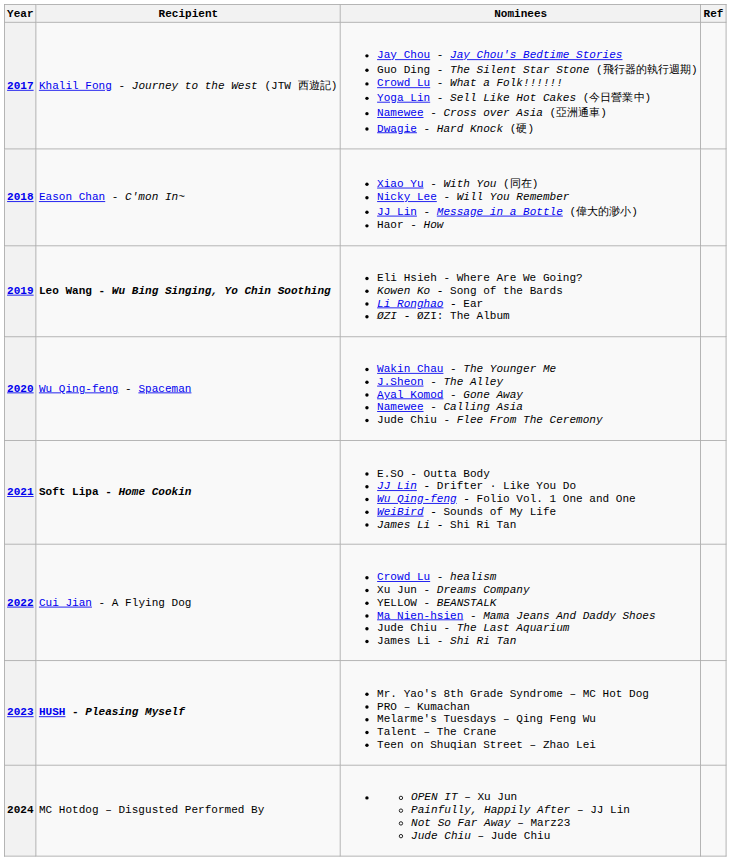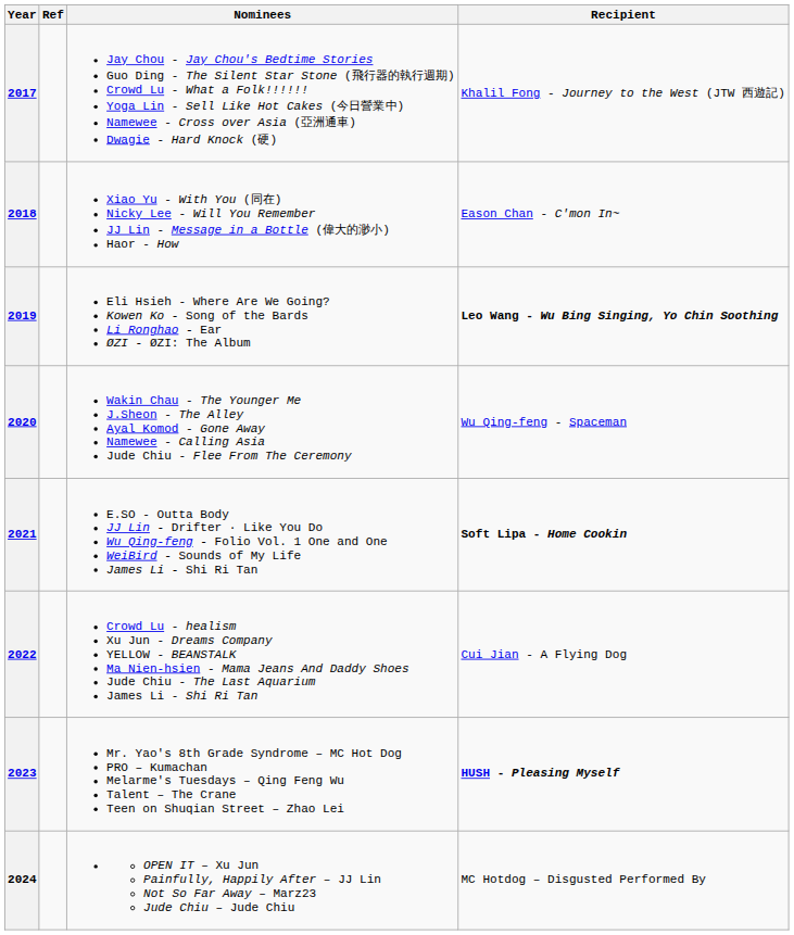columns swapped: Recipient <-> Ref
